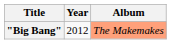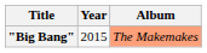"Big Bang" | Year: 2012 -> 2015
